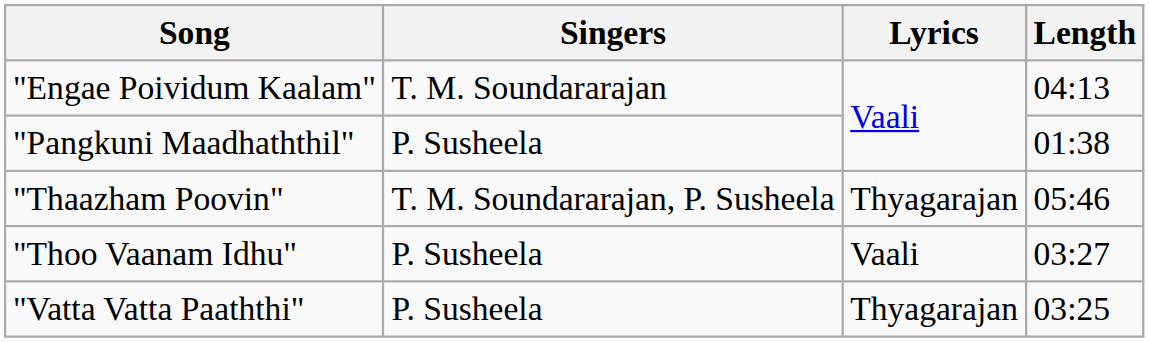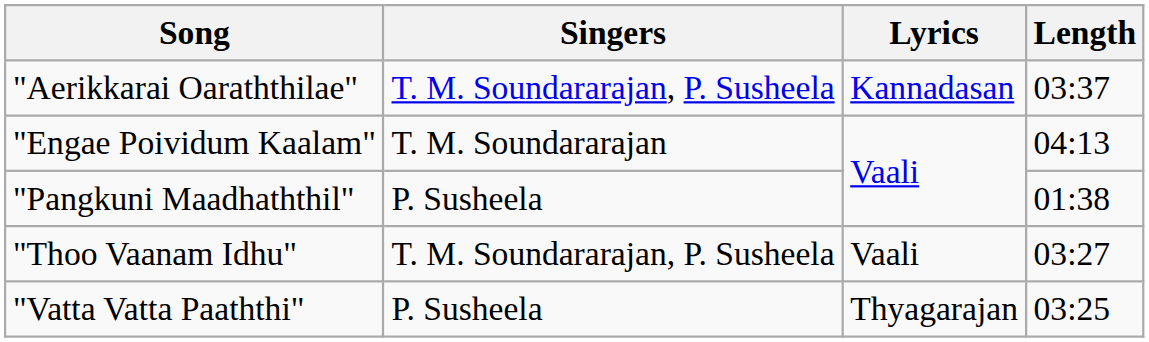+ row: "Aerikkarai Oaraththilae" | T. M. Soundararajan, P. Susheela | Kannadasan | 03:37
- row: "Thaazham Poovin" | T. M. Soundararajan, P. Susheela | Thyagarajan | 05:46
"Thoo Vaanam Idhu" | Singers: P. Susheela -> T. M. Soundararajan, P. Susheela
